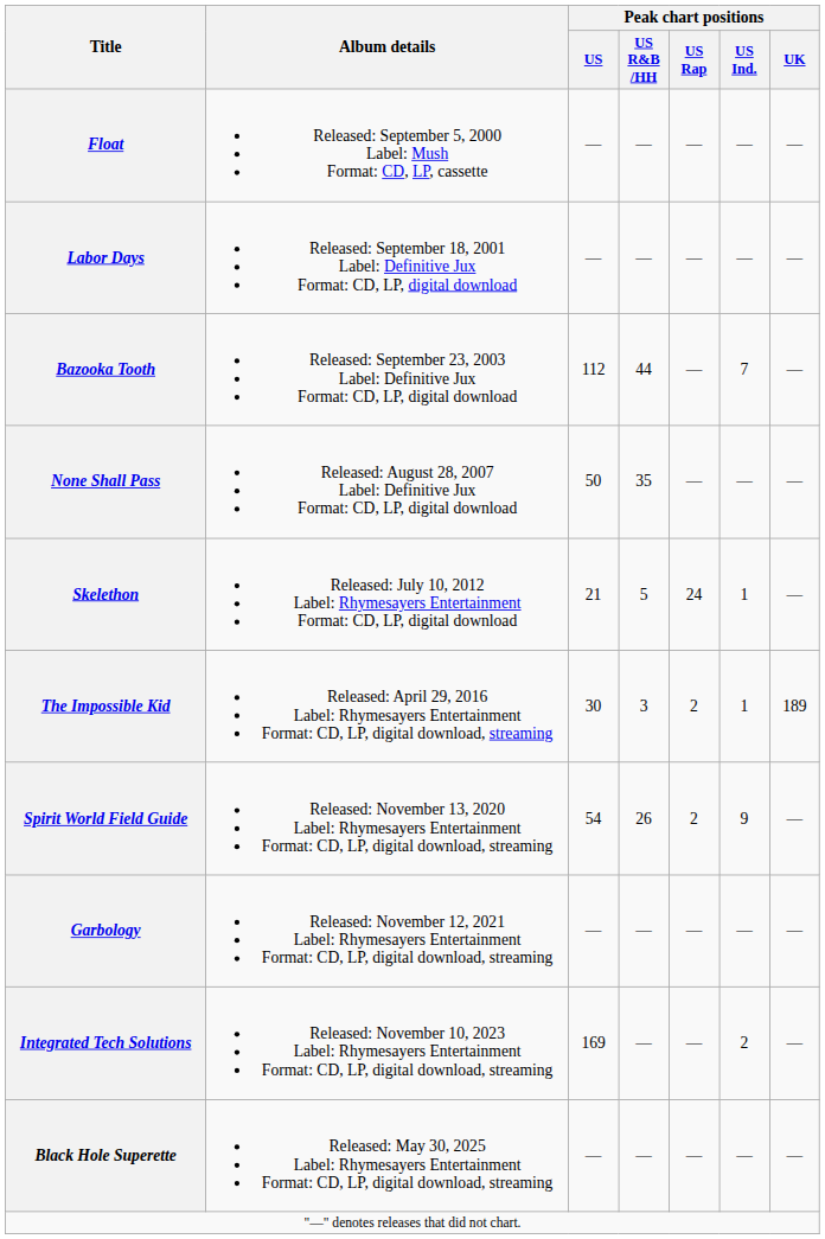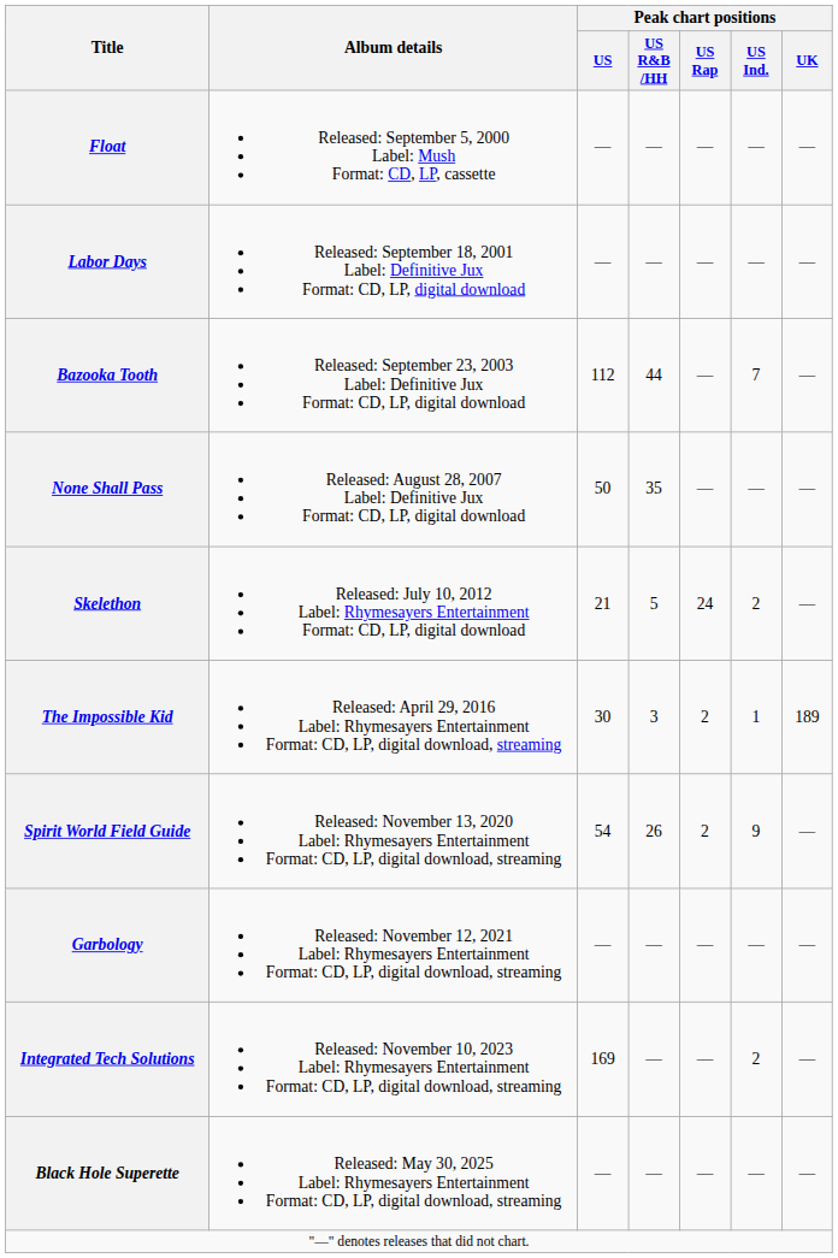Skelethon | Peak chart positions / US Ind.: 1 -> 2
